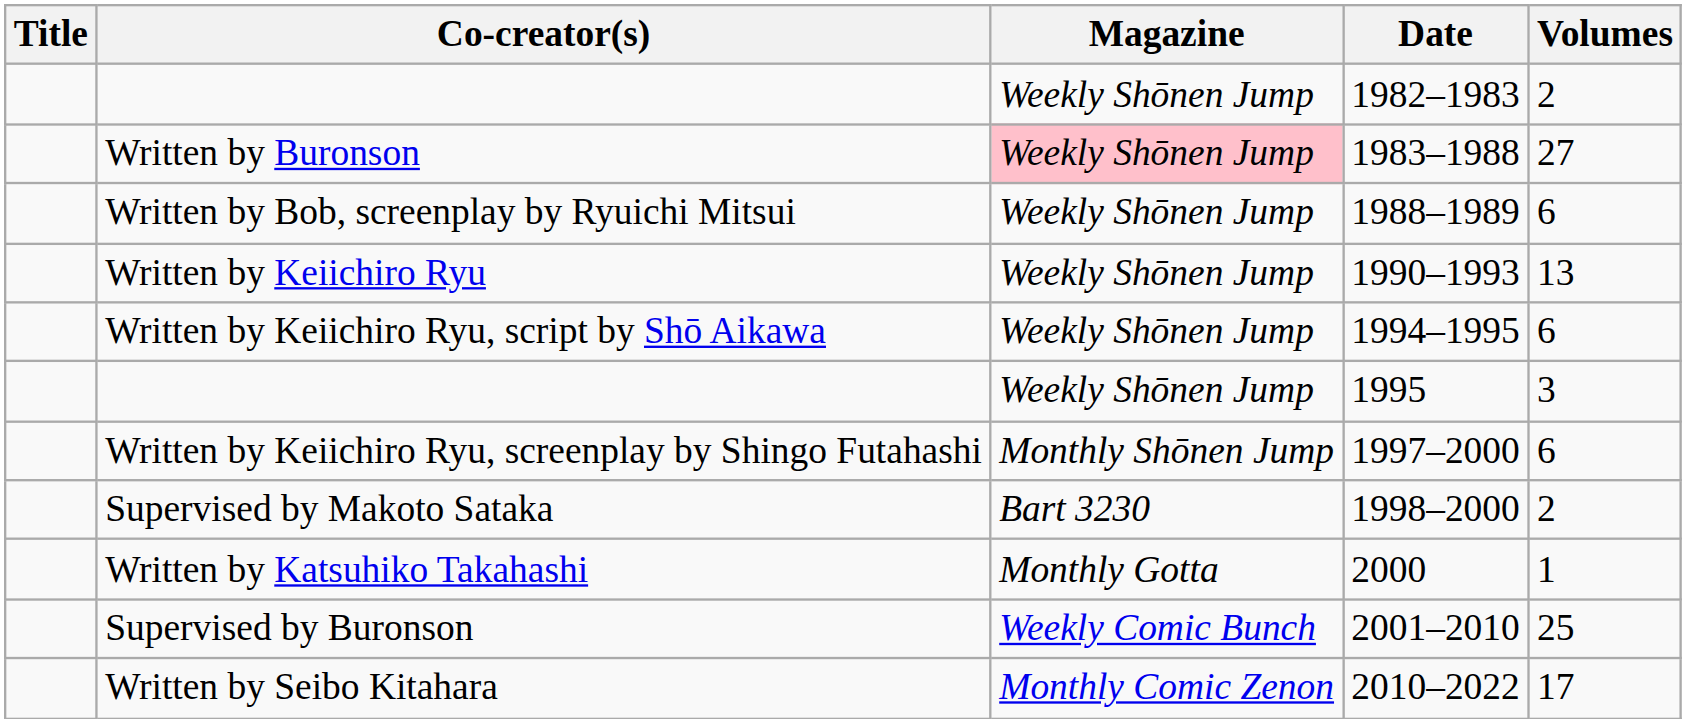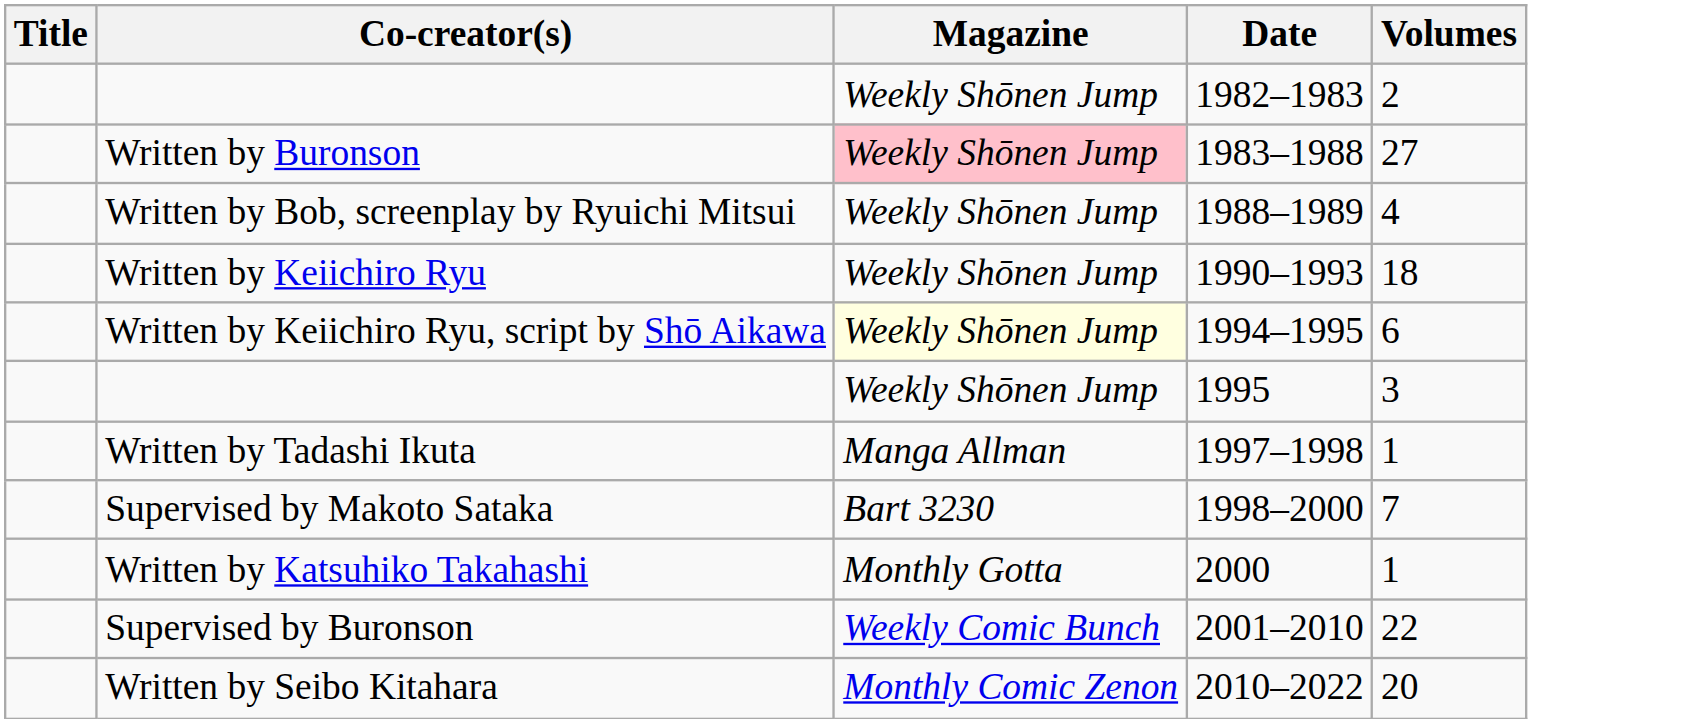Written by Bob, screenplay by Ryuichi Mitsui | Volumes: 6 -> 4
Written by Keiichiro Ryu | Volumes: 13 -> 18
Written by Keiichiro Ryu, script by Shō Aikawa | Magazine: no background -> lightyellow background
- row: Written by Keiichiro Ryu, screenplay by Shingo Futahashi | Monthly Shōnen Jump | 1997–2000 | 6
+ row: Written by Tadashi Ikuta | Manga Allman | 1997–1998 | 1
Supervised by Makoto Sataka | Volumes: 2 -> 7
Supervised by Buronson | Volumes: 25 -> 22
Written by Seibo Kitahara | Volumes: 17 -> 20
